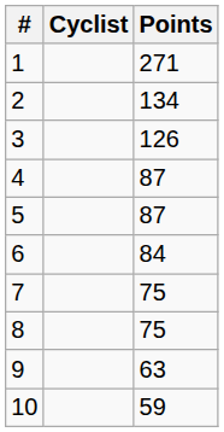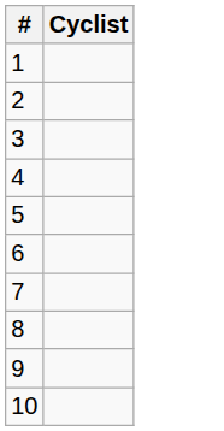- column: Points | 271 | 134 | 126 | 87 | 87 | 84 | 75 | 75 | 63 | 59
